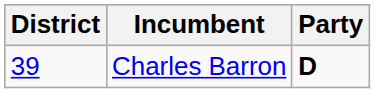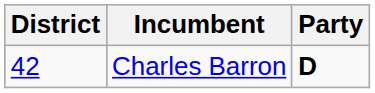Charles Barron | District: 39 -> 42
